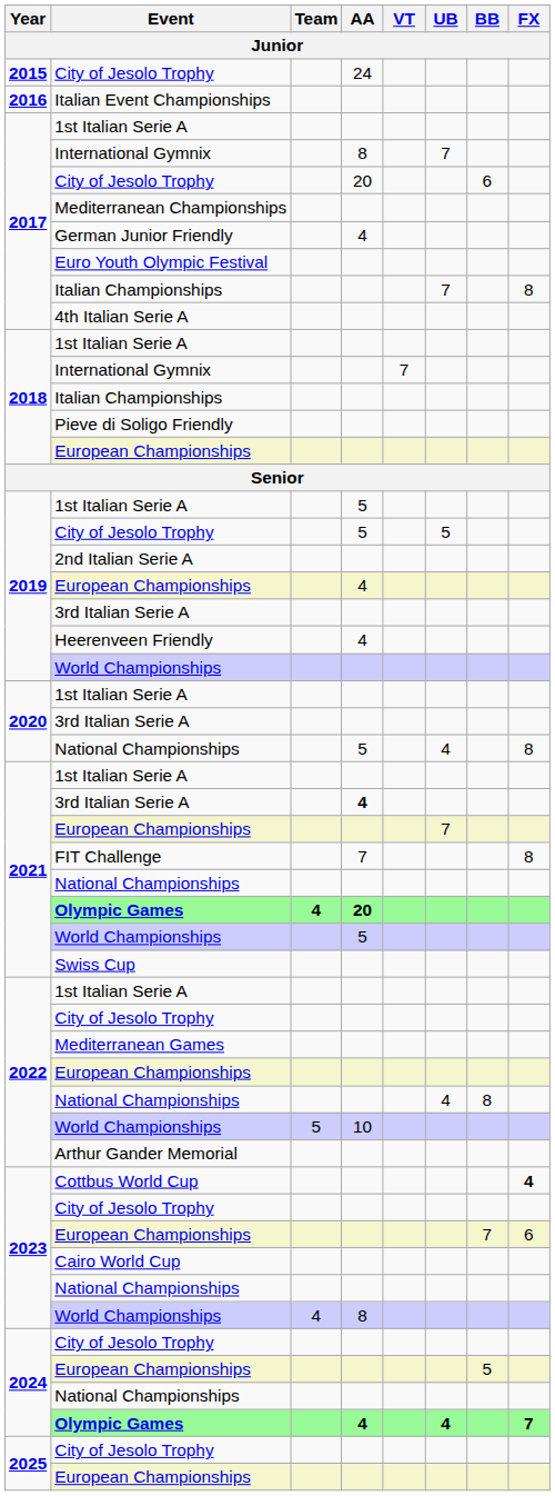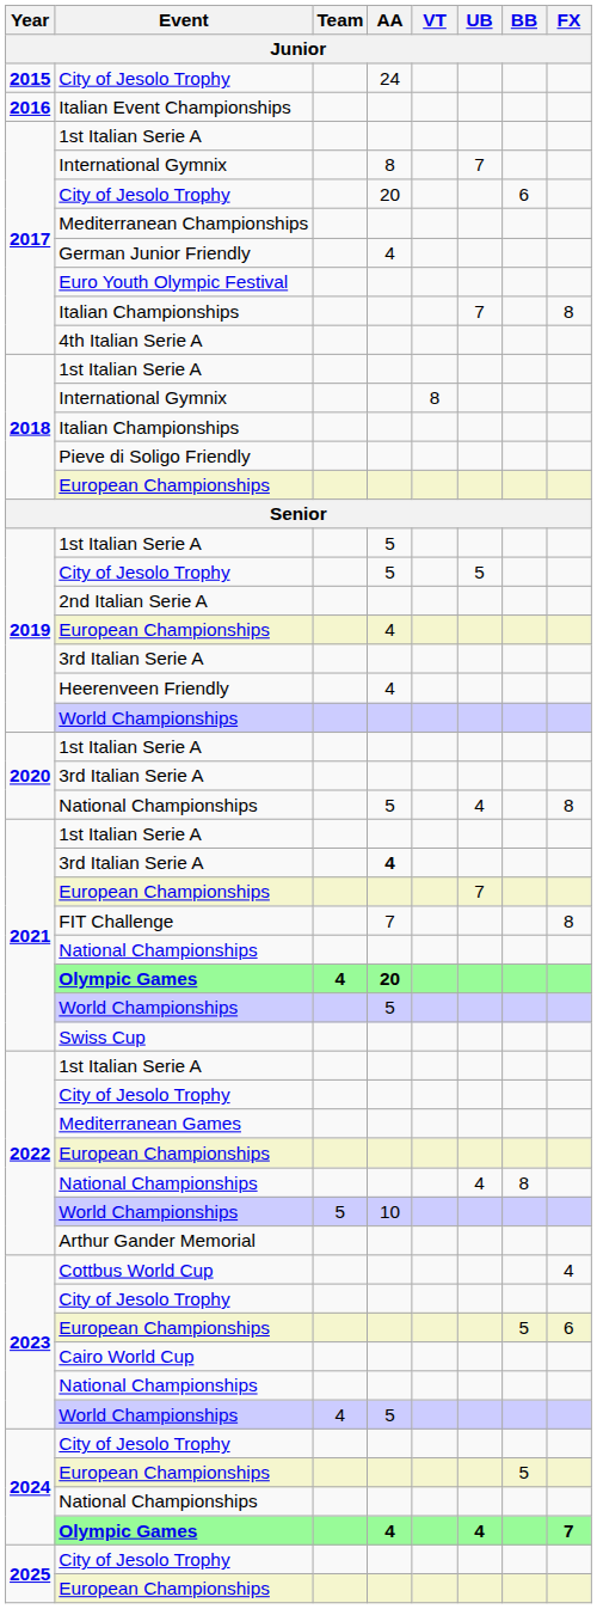2018 / International Gymnix | VT: 7 -> 8
Cottbus World Cup | FX: bold -> normal
2023 / European Championships | BB: 7 -> 5
2023 / World Championships | AA: 8 -> 5
